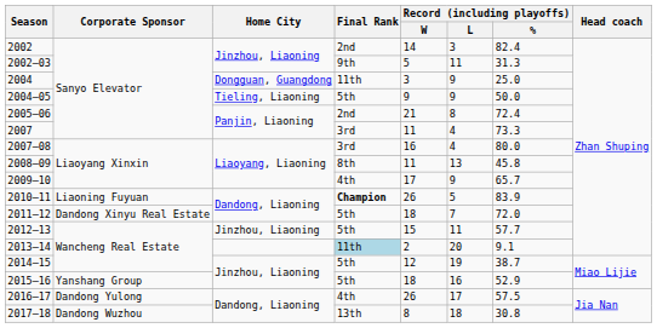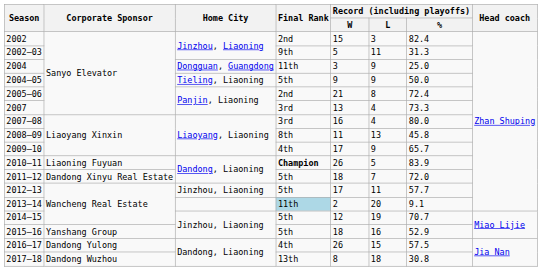2002 | Record (including playoffs) / W: 14 -> 15
2007 | Record (including playoffs) / W: 11 -> 13
2012–13 | Record (including playoffs) / W: 15 -> 17
2014–15 | Record (including playoffs) / %: 38.7 -> 70.7
2016–17 | Record (including playoffs) / L: 17 -> 15
